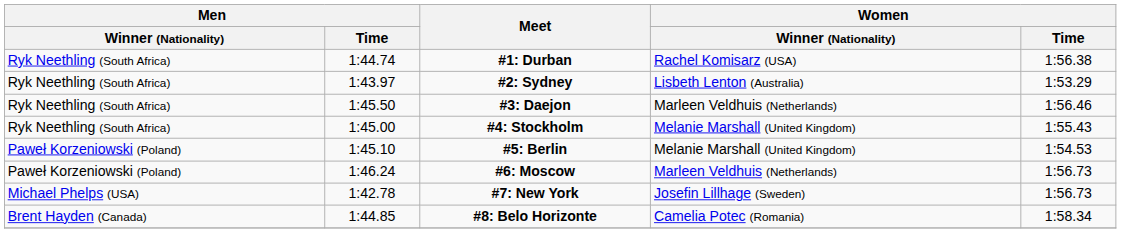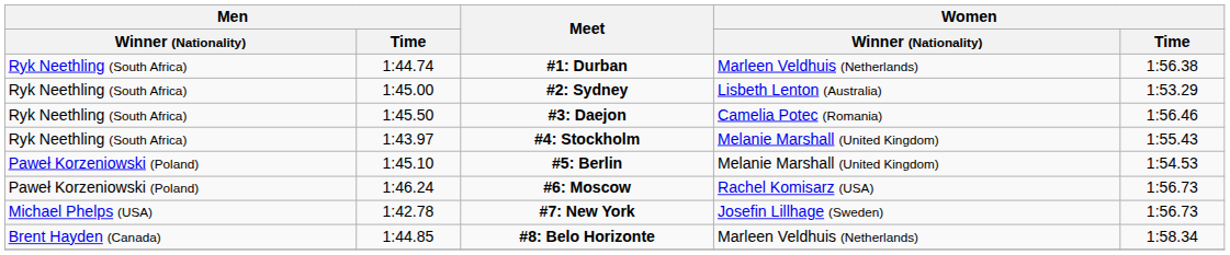#1: Durban | Women / Winner (Nationality): Rachel Komisarz (USA) -> Marleen Veldhuis (Netherlands)
#2: Sydney | Men / Time: 1:43.97 -> 1:45.00
#3: Daejon | Women / Winner (Nationality): Marleen Veldhuis (Netherlands) -> Camelia Potec (Romania)
#4: Stockholm | Men / Time: 1:45.00 -> 1:43.97
#6: Moscow | Women / Winner (Nationality): Marleen Veldhuis (Netherlands) -> Rachel Komisarz (USA)
#8: Belo Horizonte | Women / Winner (Nationality): Camelia Potec (Romania) -> Marleen Veldhuis (Netherlands)
